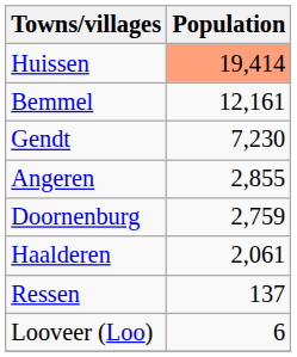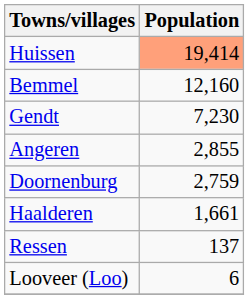Bemmel | Population: 12,161 -> 12,160
Haalderen | Population: 2,061 -> 1,661
